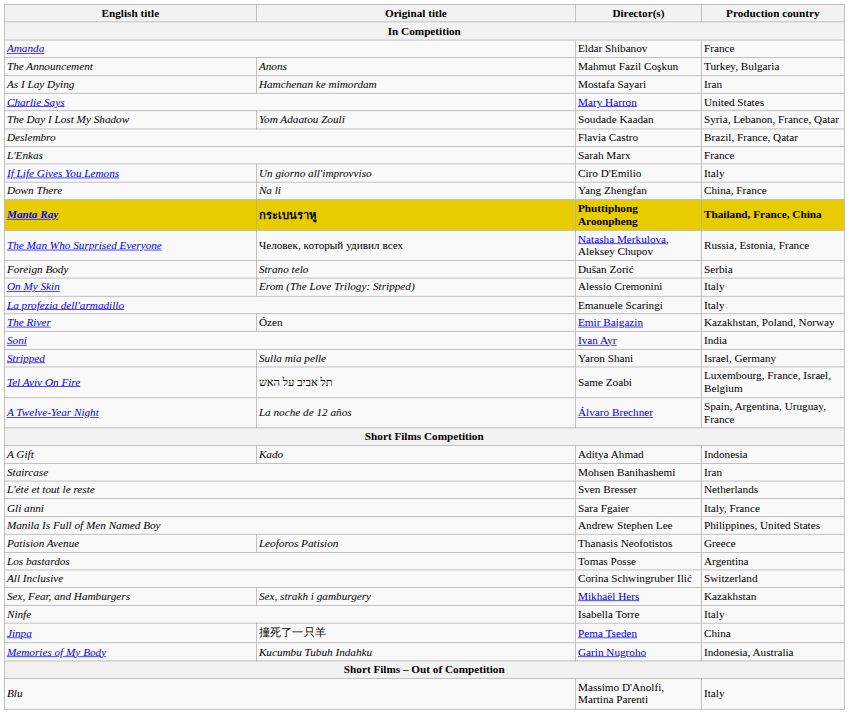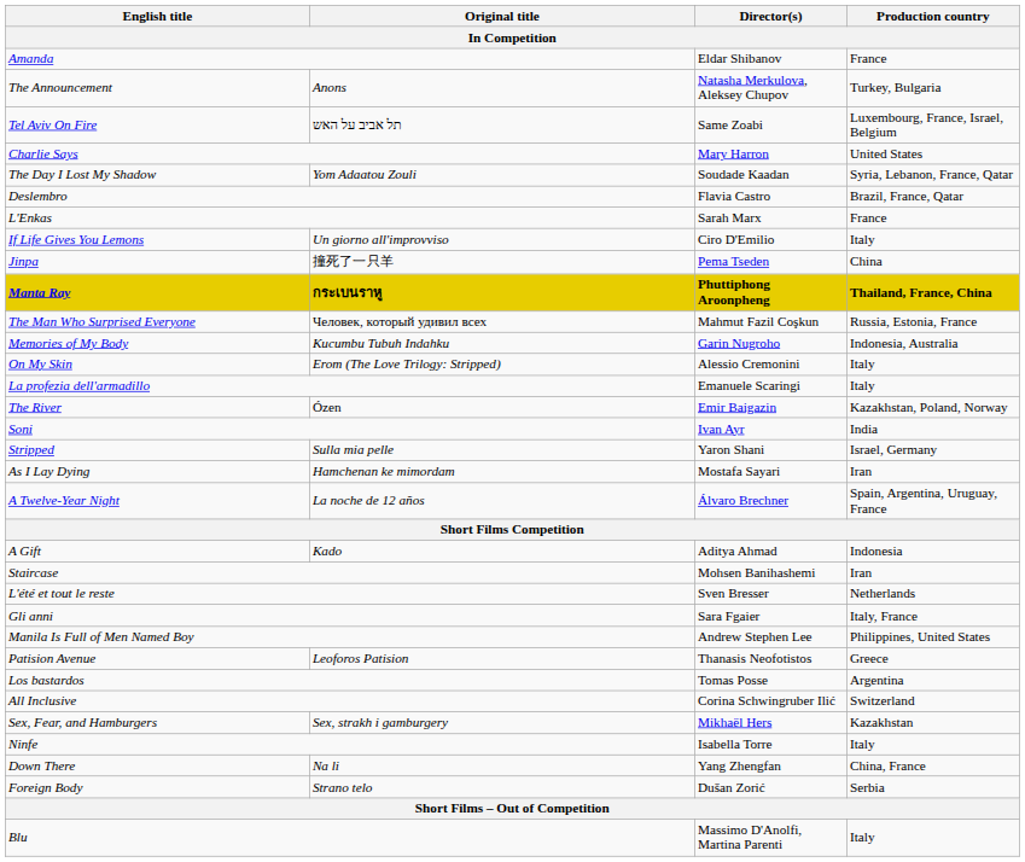The Announcement | Director(s): Mahmut Fazil Coşkun -> Natasha Merkulova, Aleksey Chupov
rows swapped: As I Lay Dying <-> Tel Aviv On Fire
rows swapped: Jinpa <-> Down There
The Man Who Surprised Everyone | Director(s): Natasha Merkulova, Aleksey Chupov -> Mahmut Fazil Coşkun
rows swapped: Memories of My Body <-> Foreign Body
